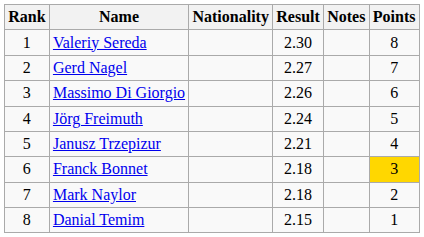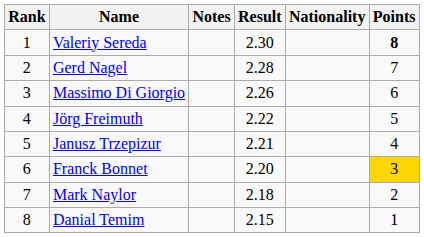columns swapped: Nationality <-> Notes
Valeriy Sereda | Points: normal -> bold
Gerd Nagel | Result: 2.27 -> 2.28
Jörg Freimuth | Result: 2.24 -> 2.22
Franck Bonnet | Result: 2.18 -> 2.20
